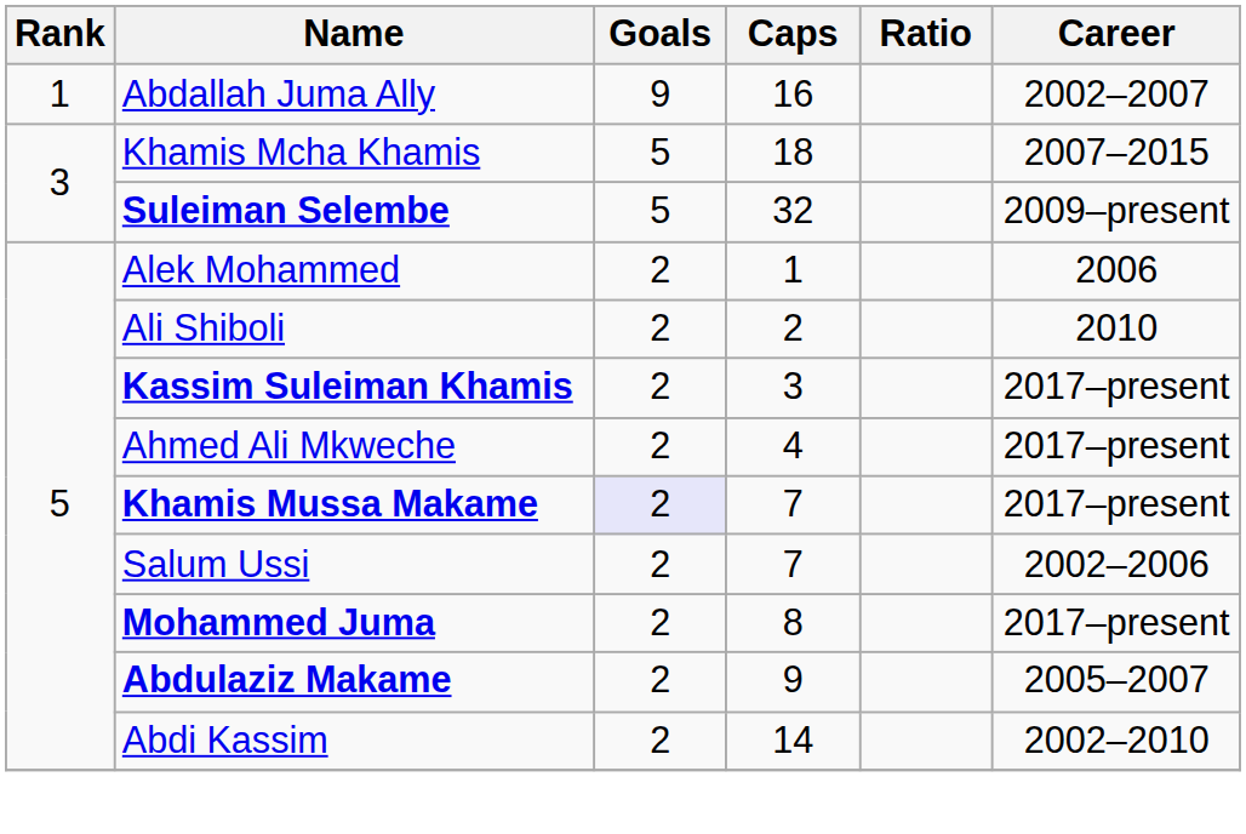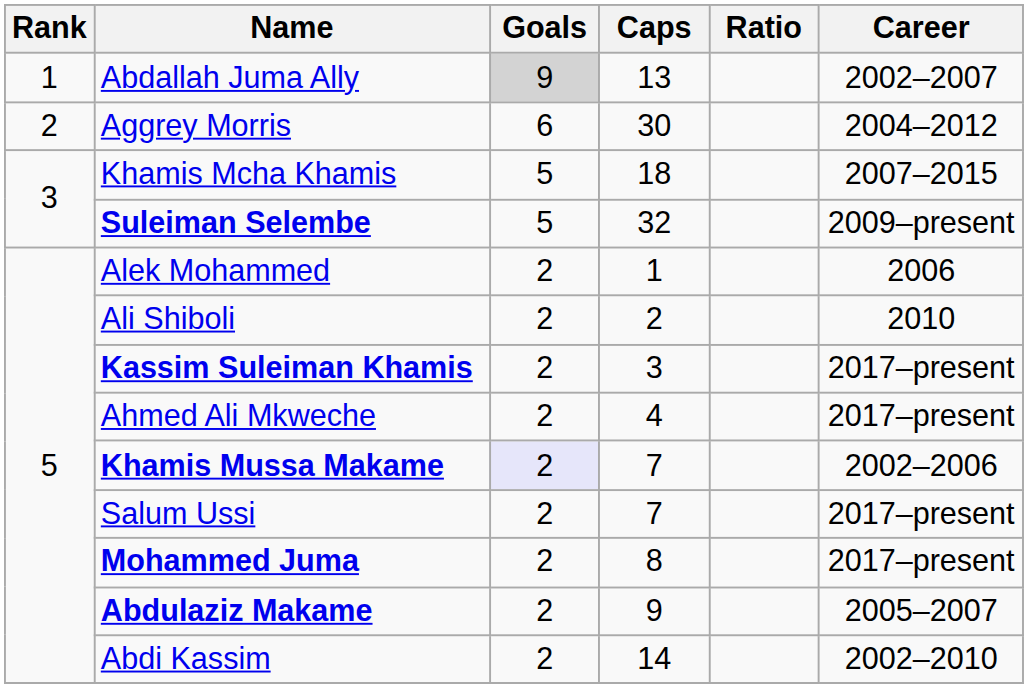Abdallah Juma Ally | Goals: no background -> lightgrey background
Abdallah Juma Ally | Caps: 16 -> 13
+ row: 2 | Aggrey Morris | 6 | 30 | 2004–2012
Khamis Mussa Makame | Career: 2017–present -> 2002–2006
Salum Ussi | Career: 2002–2006 -> 2017–present
